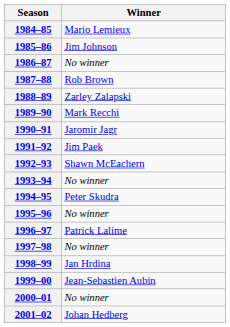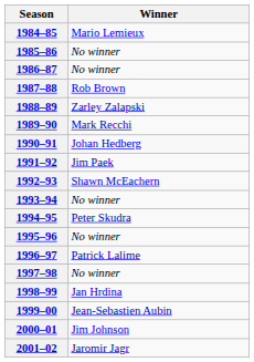1985–86 | Winner: Jim Johnson -> No winner
1990–91 | Winner: Jaromir Jagr -> Johan Hedberg
2000–01 | Winner: No winner -> Jim Johnson
2001–02 | Winner: Johan Hedberg -> Jaromir Jagr
